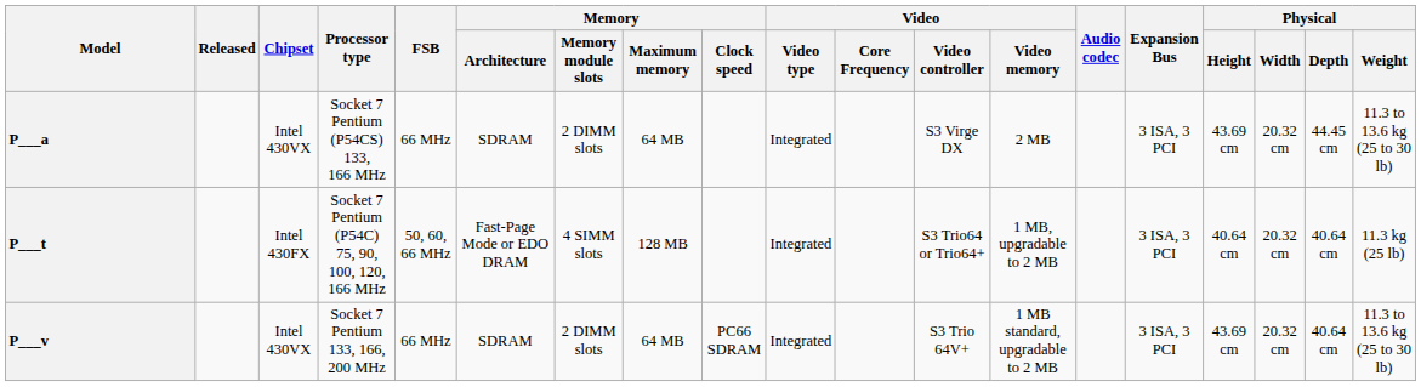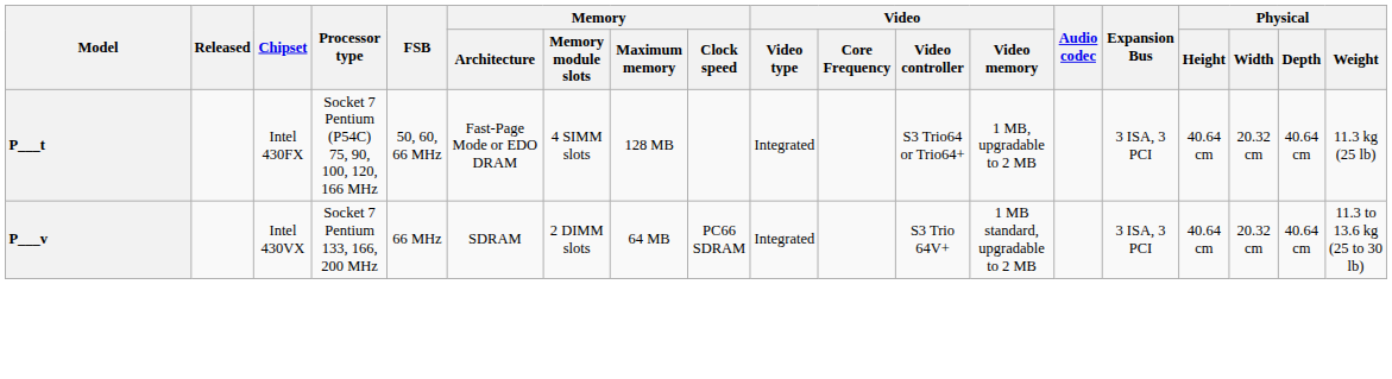- row: P___a | Intel 430VX | Socket 7 Pentium (P54CS) 133, 166 MHz | 66 MHz | SDRAM | 2 DIMM slots | 64 MB | Integrated | S3 Virge DX | 2 MB | 3 ISA, 3 PCI | 43.69 cm | 20.32 cm | 44.45 cm | 11.3 to 13.6 kg (25 to 30 lb)
P___v | Physical / Height: 43.69 cm -> 40.64 cm
